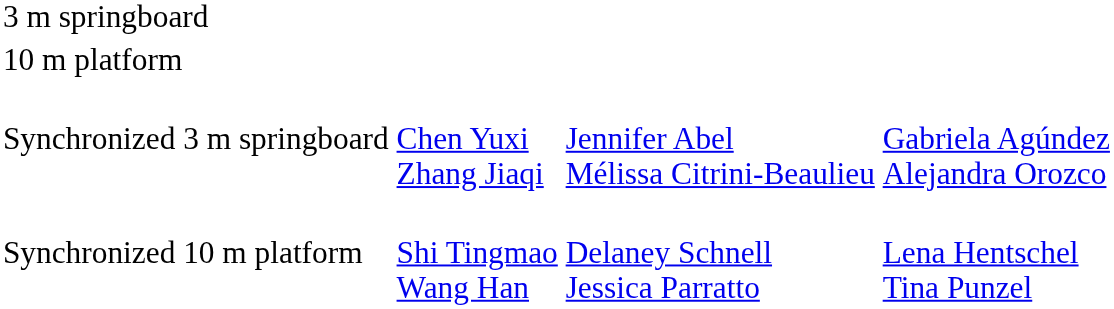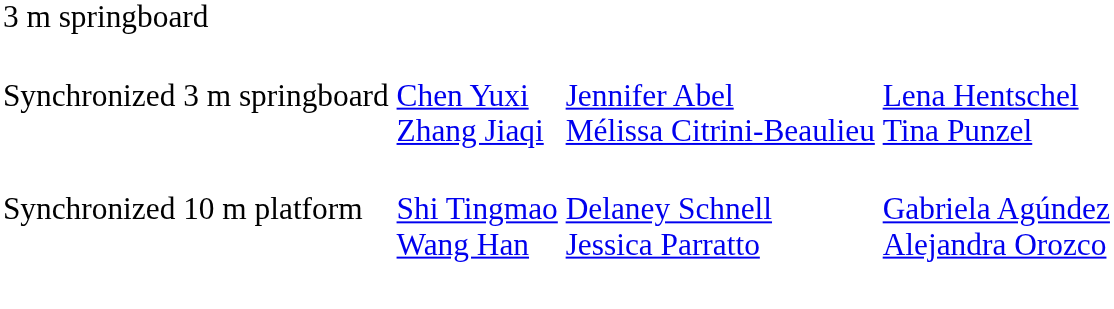- row: 10 m platform
Synchronized 3 m springboard | column 4: Gabriela Agúndez Alejandra Orozco -> Lena Hentschel Tina Punzel
Synchronized 10 m platform | column 4: Lena Hentschel Tina Punzel -> Gabriela Agúndez Alejandra Orozco
